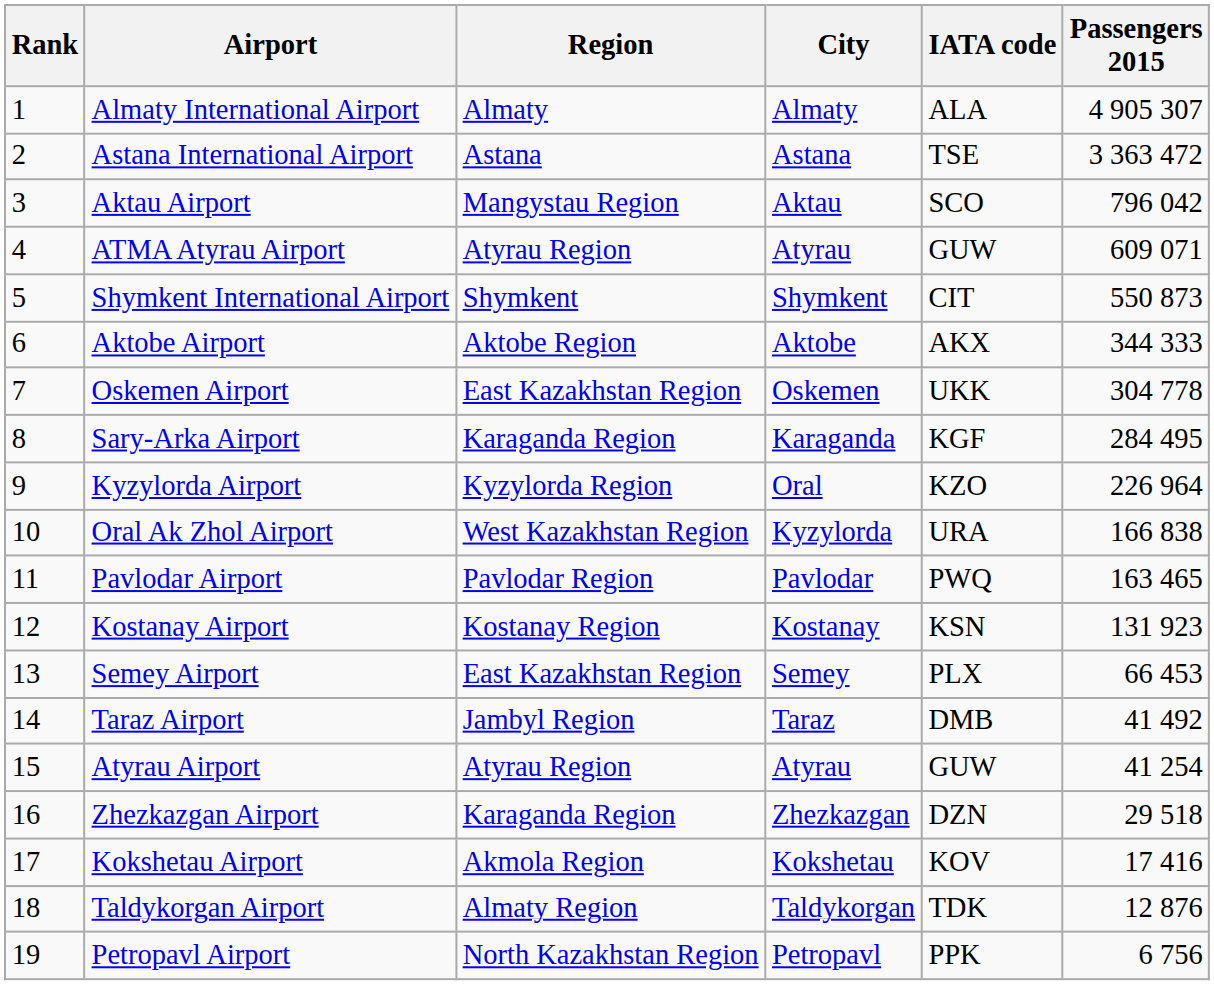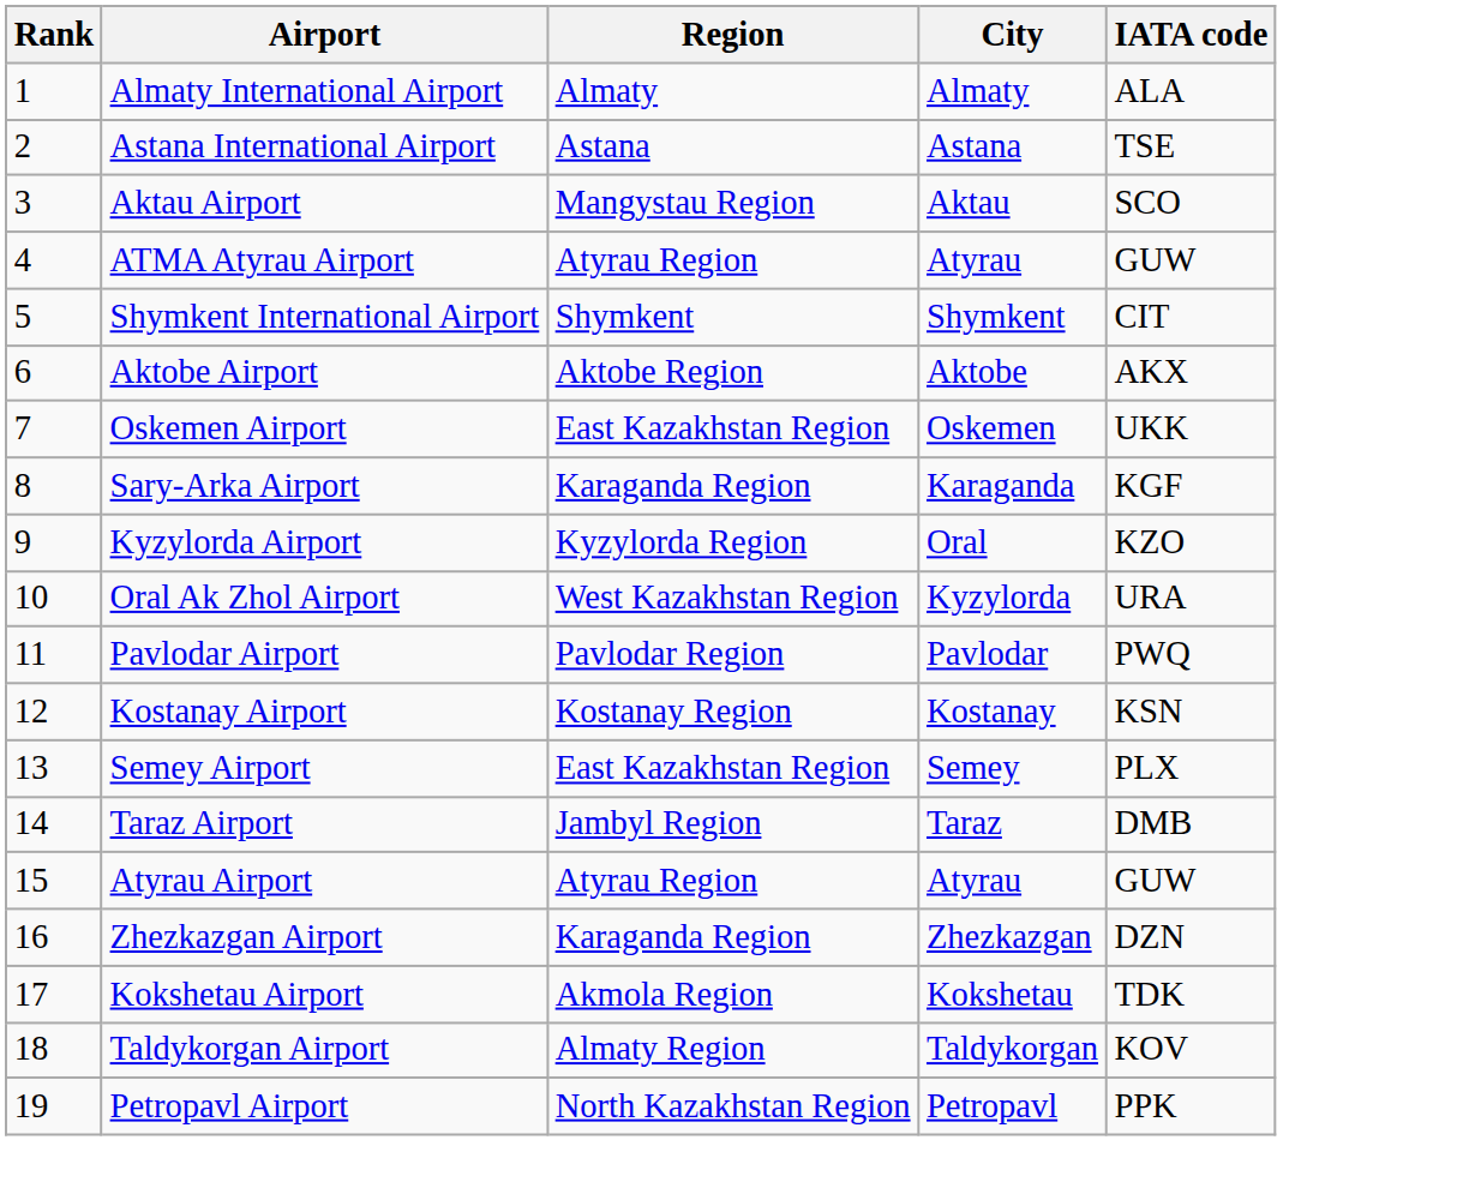- column: Passengers 2015 | 4 905 307 | 3 363 472 | 796 042 | 609 071 | 550 873 | 344 333 | 304 778 | 284 495 | 226 964 | 166 838 | 163 465 | 131 923 | 66 453 | 41 492 | 41 254 | 29 518 | 17 416 | 12 876 | 6 756
Kokshetau Airport | IATA code: KOV -> TDK
Taldykorgan Airport | IATA code: TDK -> KOV
